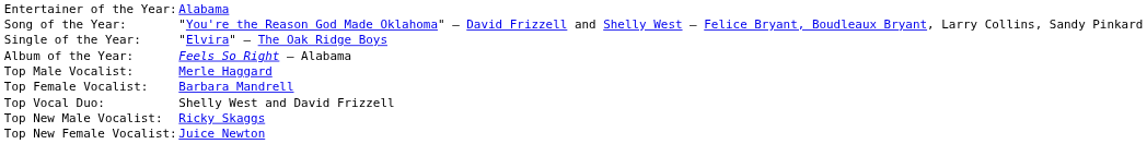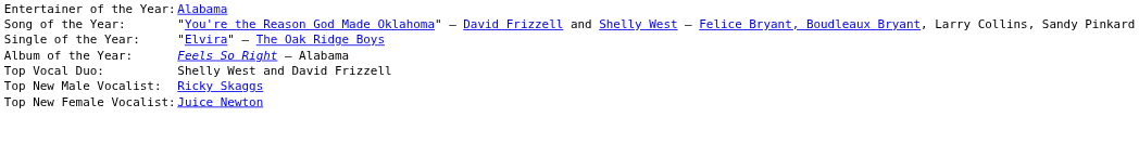- row: Top Male Vocalist: | Merle Haggard
- row: Top Female Vocalist: | Barbara Mandrell
